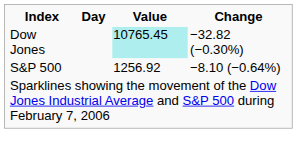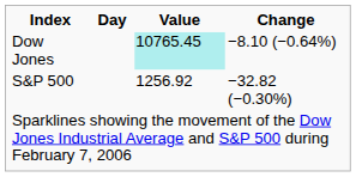Dow Jones | Change: −32.82 (−0.30%) -> −8.10 (−0.64%)
S&P 500 | Change: −8.10 (−0.64%) -> −32.82 (−0.30%)
